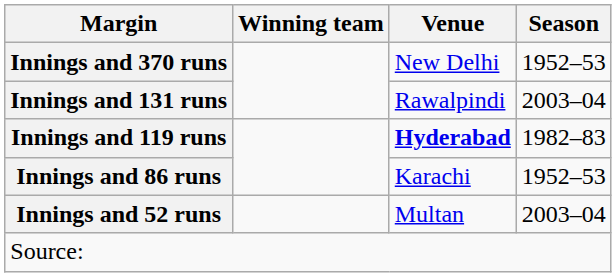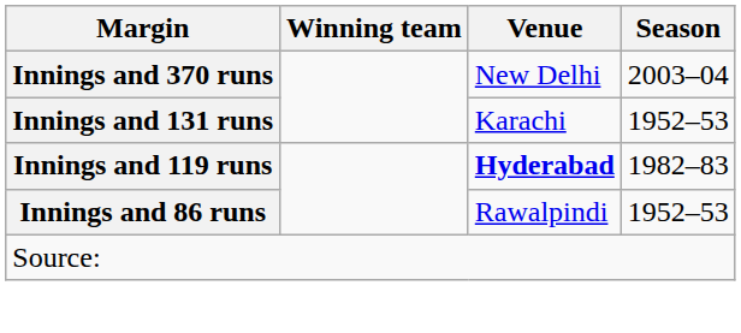Innings and 370 runs | Season: 1952–53 -> 2003–04
Innings and 131 runs | Venue: Rawalpindi -> Karachi
Innings and 131 runs | Season: 2003–04 -> 1952–53
Innings and 86 runs | Venue: Karachi -> Rawalpindi
- row: Innings and 52 runs | Multan | 2003–04
